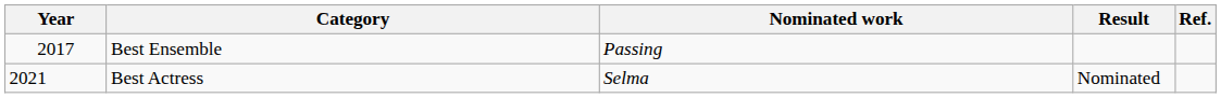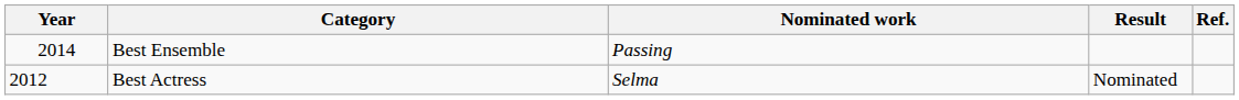Best Ensemble | Year: 2017 -> 2014
Best Actress | Year: 2021 -> 2012
